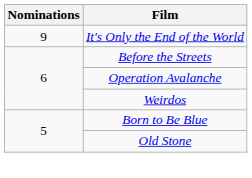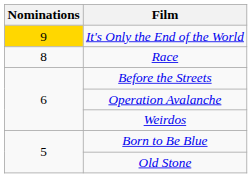It's Only the End of the World | Nominations: no background -> gold background
+ row: 8 | Race
